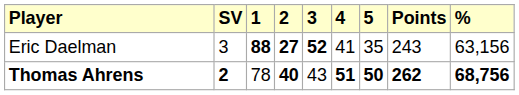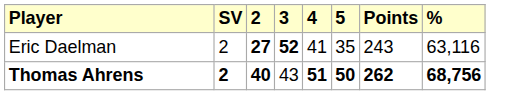- column: 1 | 88 | 78
Eric Daelman | SV: 3 -> 2
Eric Daelman | %: 63,156 -> 63,116
